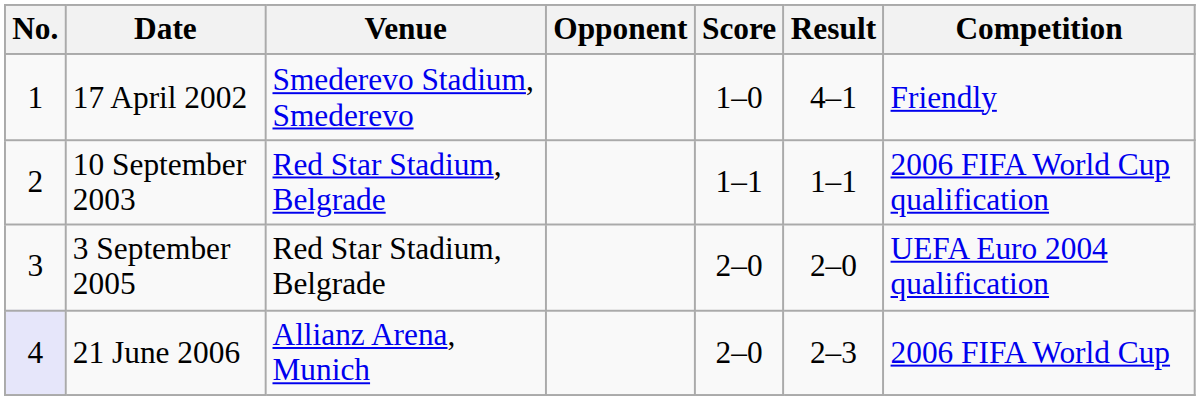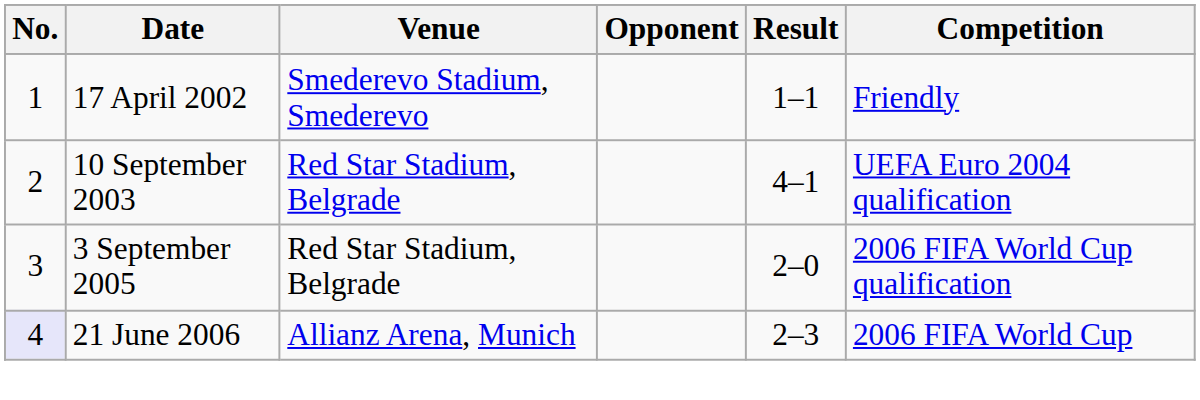- column: Score | 1–0 | 1–1 | 2–0 | 2–0
17 April 2002 | Result: 4–1 -> 1–1
10 September 2003 | Result: 1–1 -> 4–1
10 September 2003 | Competition: 2006 FIFA World Cup qualification -> UEFA Euro 2004 qualification
3 September 2005 | Competition: UEFA Euro 2004 qualification -> 2006 FIFA World Cup qualification
